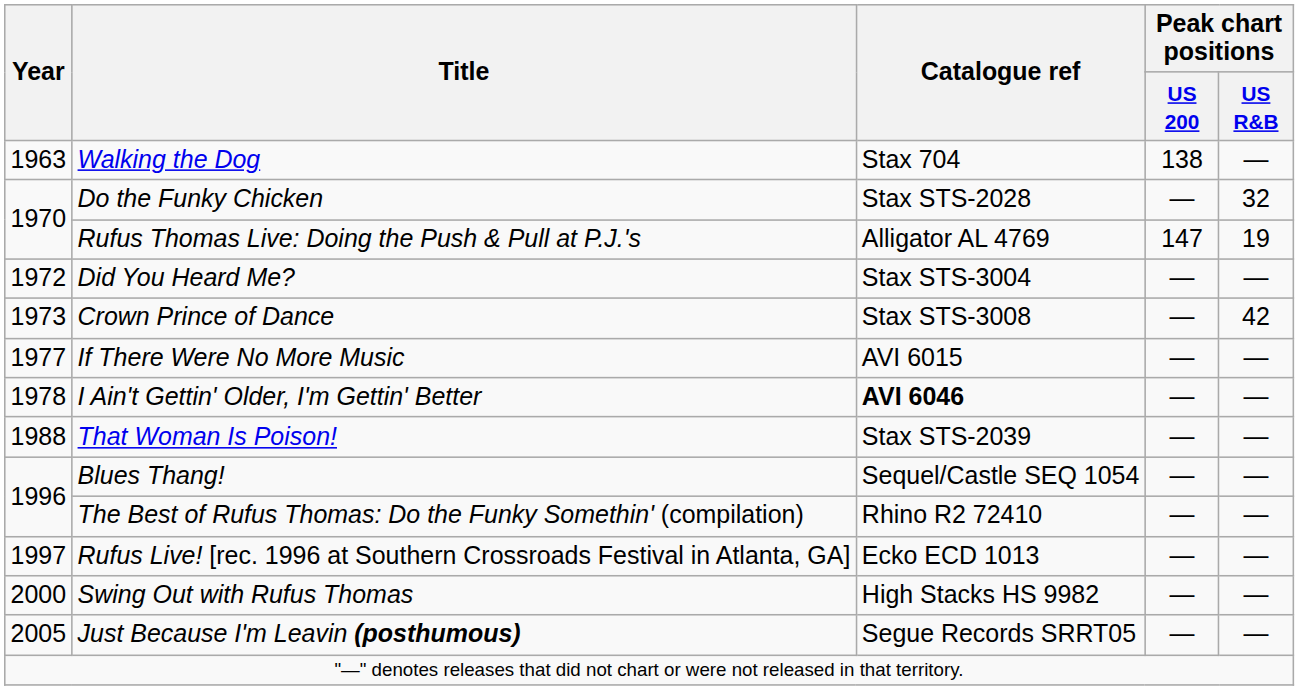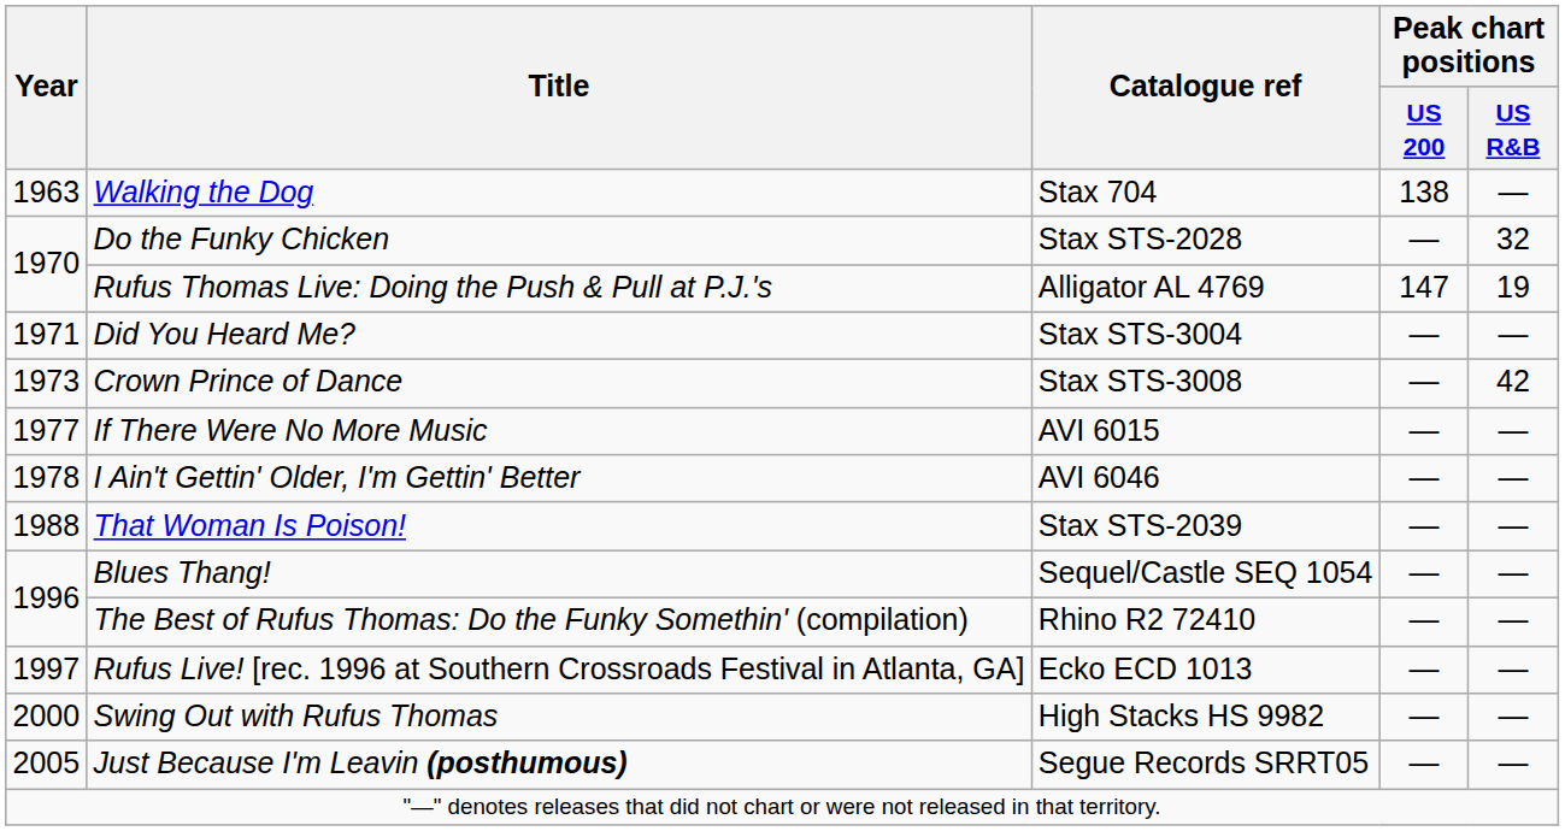Did You Heard Me? | Year: 1972 -> 1971
I Ain't Gettin' Older, I'm Gettin' Better | Catalogue ref: bold -> normal
